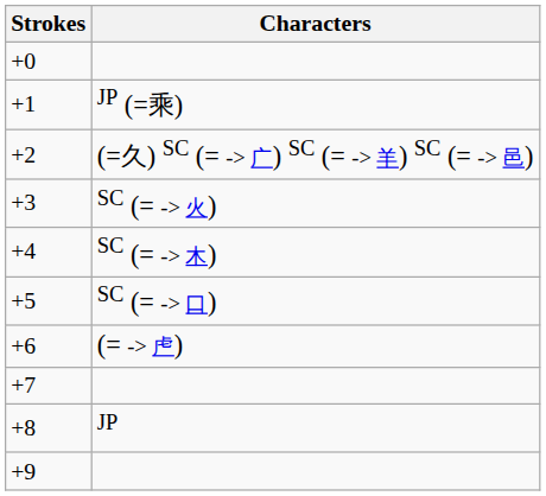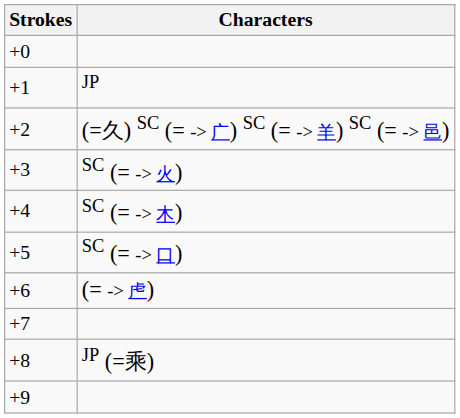+1 | Characters: JP (=乘) -> JP
+8 | Characters: JP -> JP (=乘)
